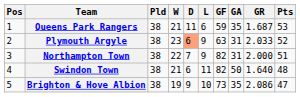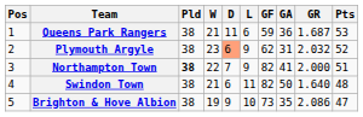Queens Park Rangers | GA: 35 -> 36
Plymouth Argyle | GF: 63 -> 62
Plymouth Argyle | GR: 2.033 -> 2.032
Northampton Town | Pld: normal -> bold
Northampton Town | GA: 31 -> 41
